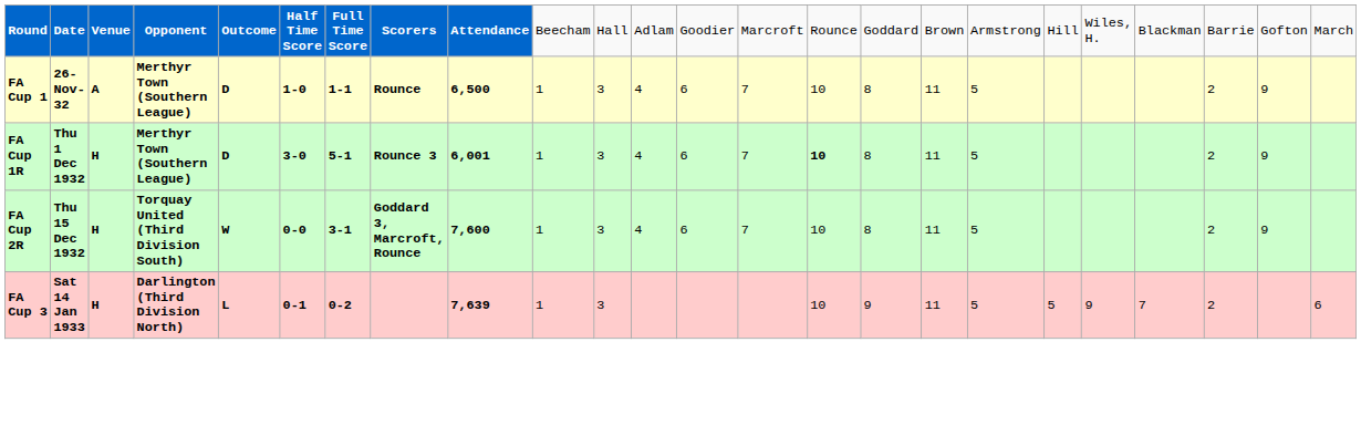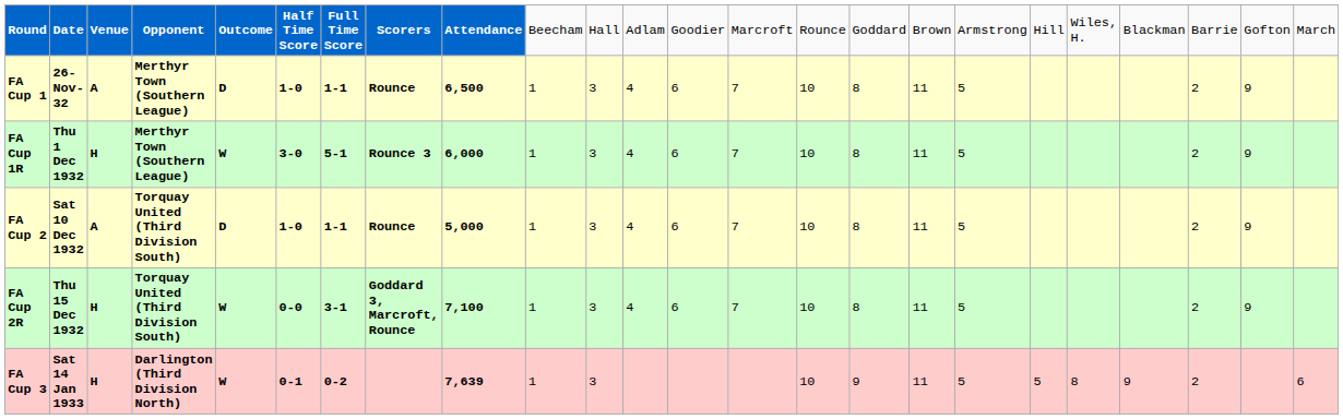FA Cup 1R | column 5: D -> W
FA Cup 1R | column 9: 6,001 -> 6,000
FA Cup 1R | column 15: bold -> normal
+ row: FA Cup 2 | Sat 10 Dec 1932 | A | Torquay United (Third Division South) | D | 1-0 | 1-1 | Rounce | 5,000 | 1 | 3 | 4 | 6 | 7 | 10 | 8 | 11 | 5 | 2 | 9
FA Cup 2R | column 9: 7,600 -> 7,100
FA Cup 3 | column 5: L -> W
FA Cup 3 | column 20: 9 -> 8
FA Cup 3 | column 21: 7 -> 9
